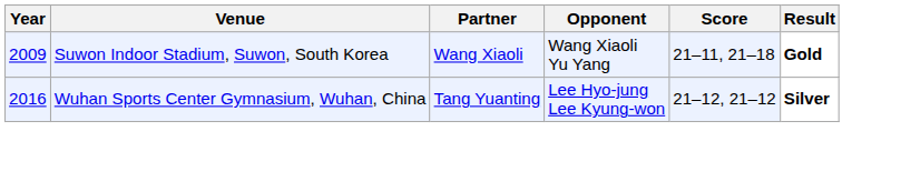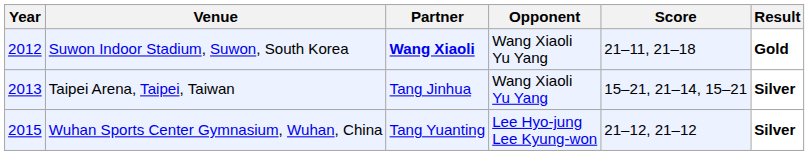Suwon Indoor Stadium, Suwon, South Korea | Year: 2009 -> 2012
Suwon Indoor Stadium, Suwon, South Korea | Partner: normal -> bold
+ row: 2013 | Taipei Arena, Taipei, Taiwan | Tang Jinhua | Wang Xiaoli Yu Yang | 15–21, 21–14, 15–21 | Silver
Wuhan Sports Center Gymnasium, Wuhan, China | Year: 2016 -> 2015
